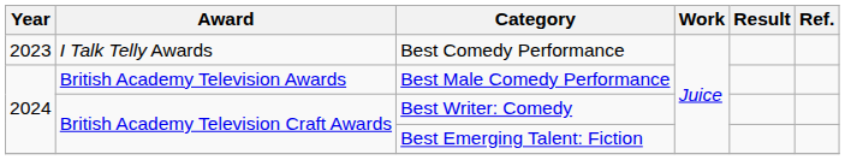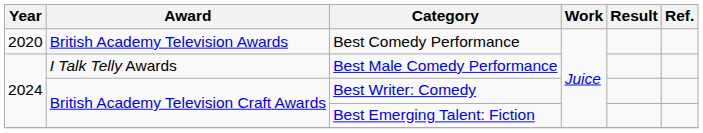Best Comedy Performance | Year: 2023 -> 2020
Best Comedy Performance | Award: I Talk Telly Awards -> British Academy Television Awards
Best Male Comedy Performance | Award: British Academy Television Awards -> I Talk Telly Awards
